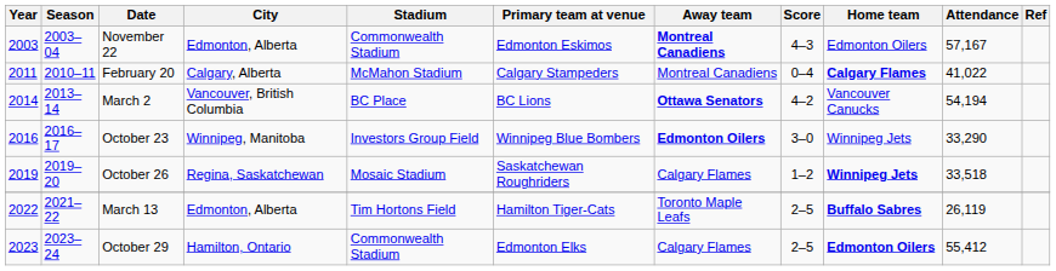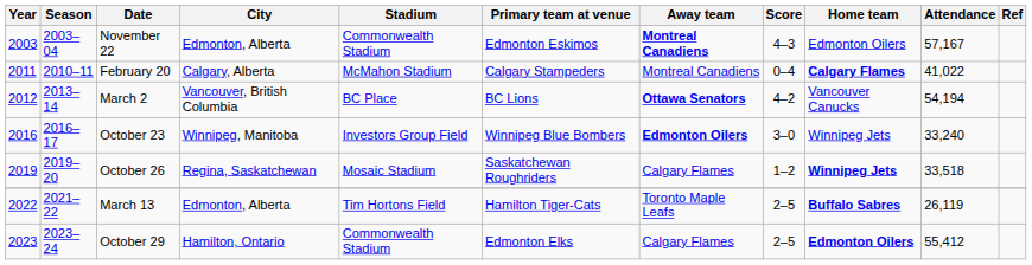March 2 | Year: 2014 -> 2012
October 23 | Attendance: 33,290 -> 33,240
